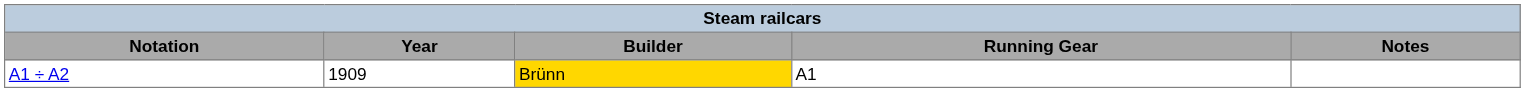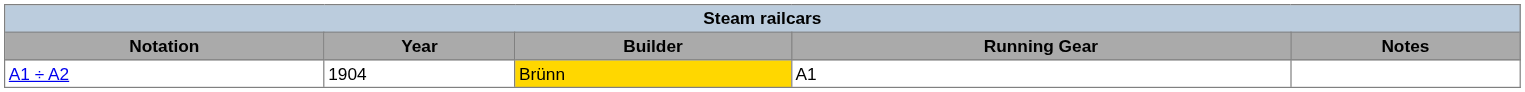A1 ÷ A2 | Year: 1909 -> 1904
